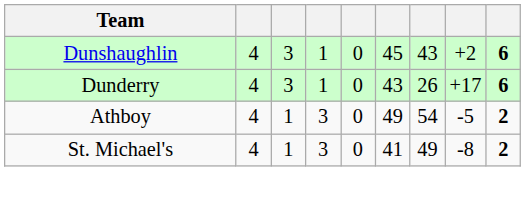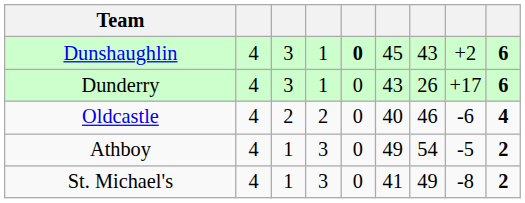Dunshaughlin | column 5: normal -> bold
+ row: Oldcastle | 4 | 2 | 2 | 0 | 40 | 46 | -6 | 4
